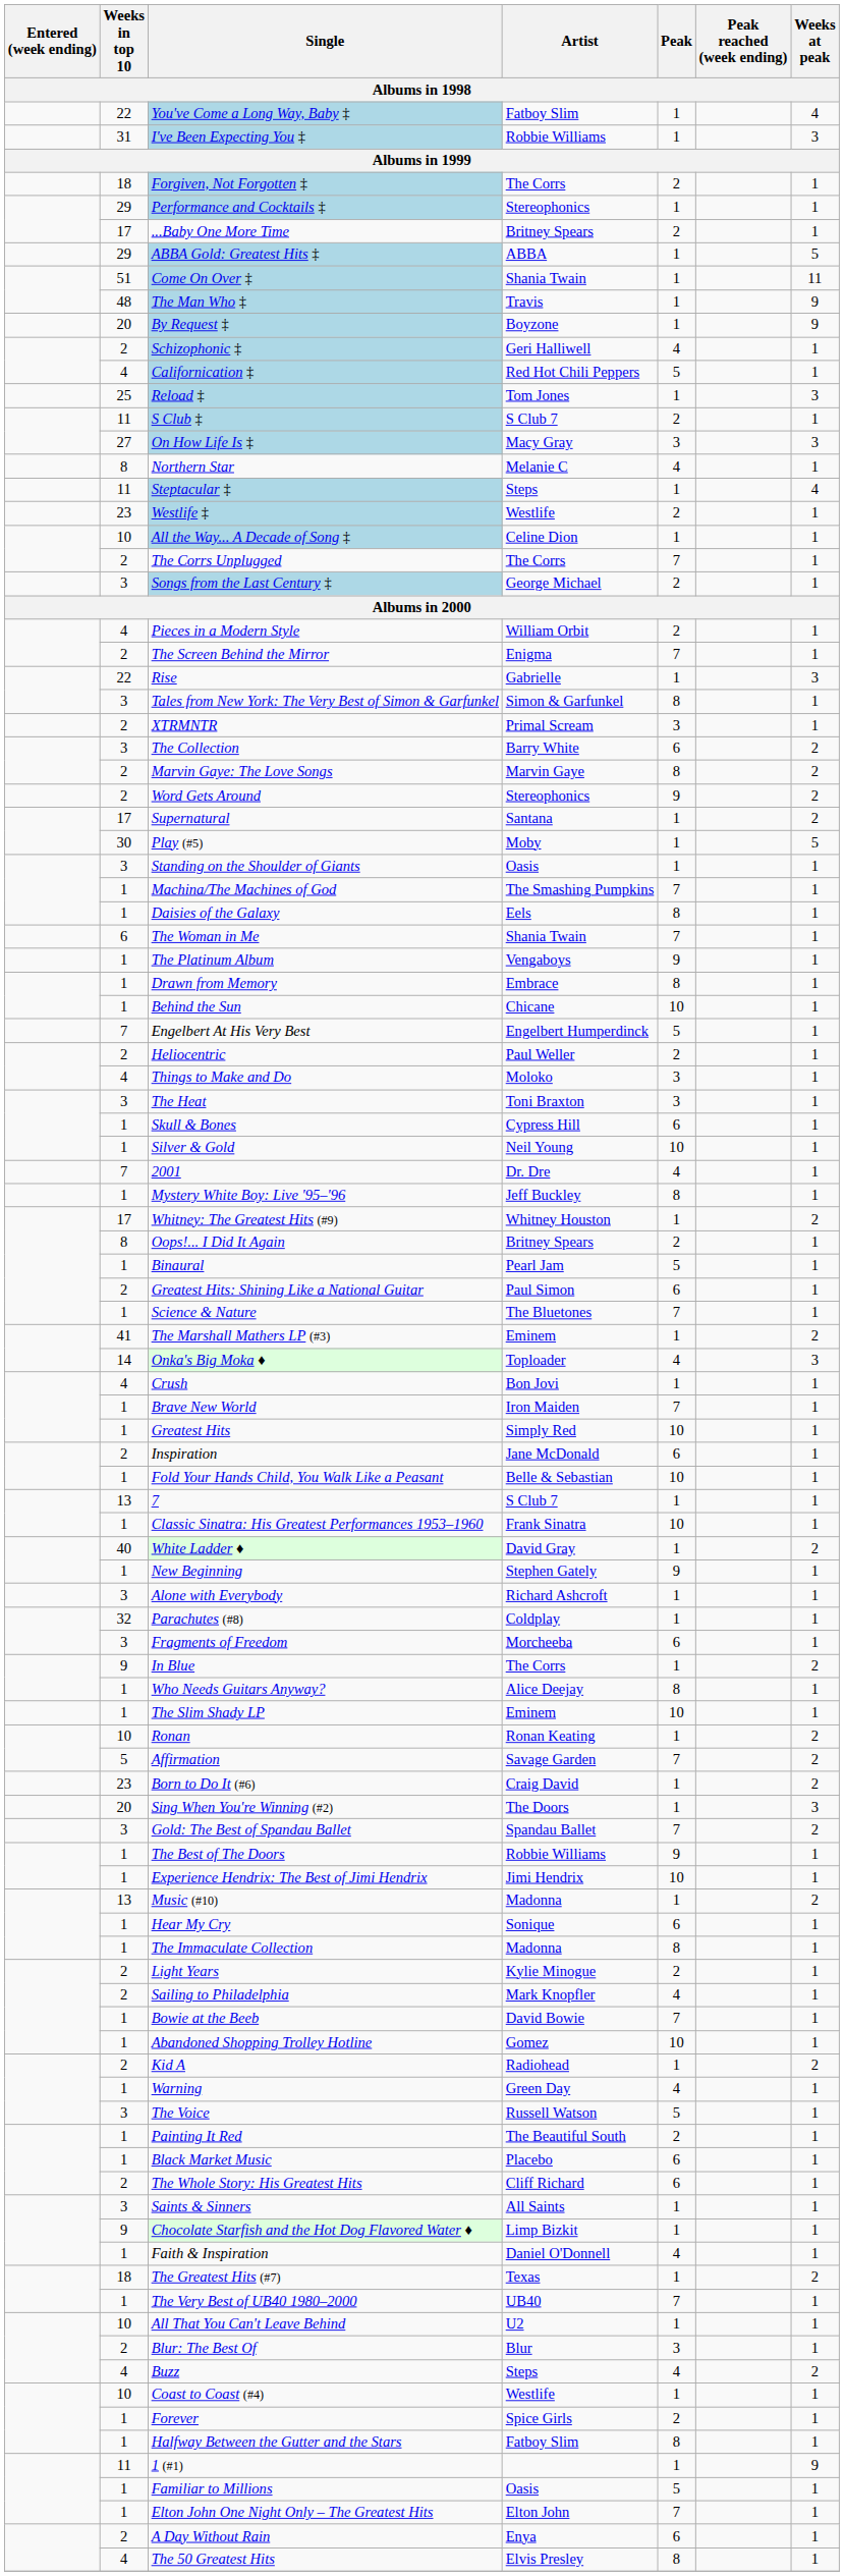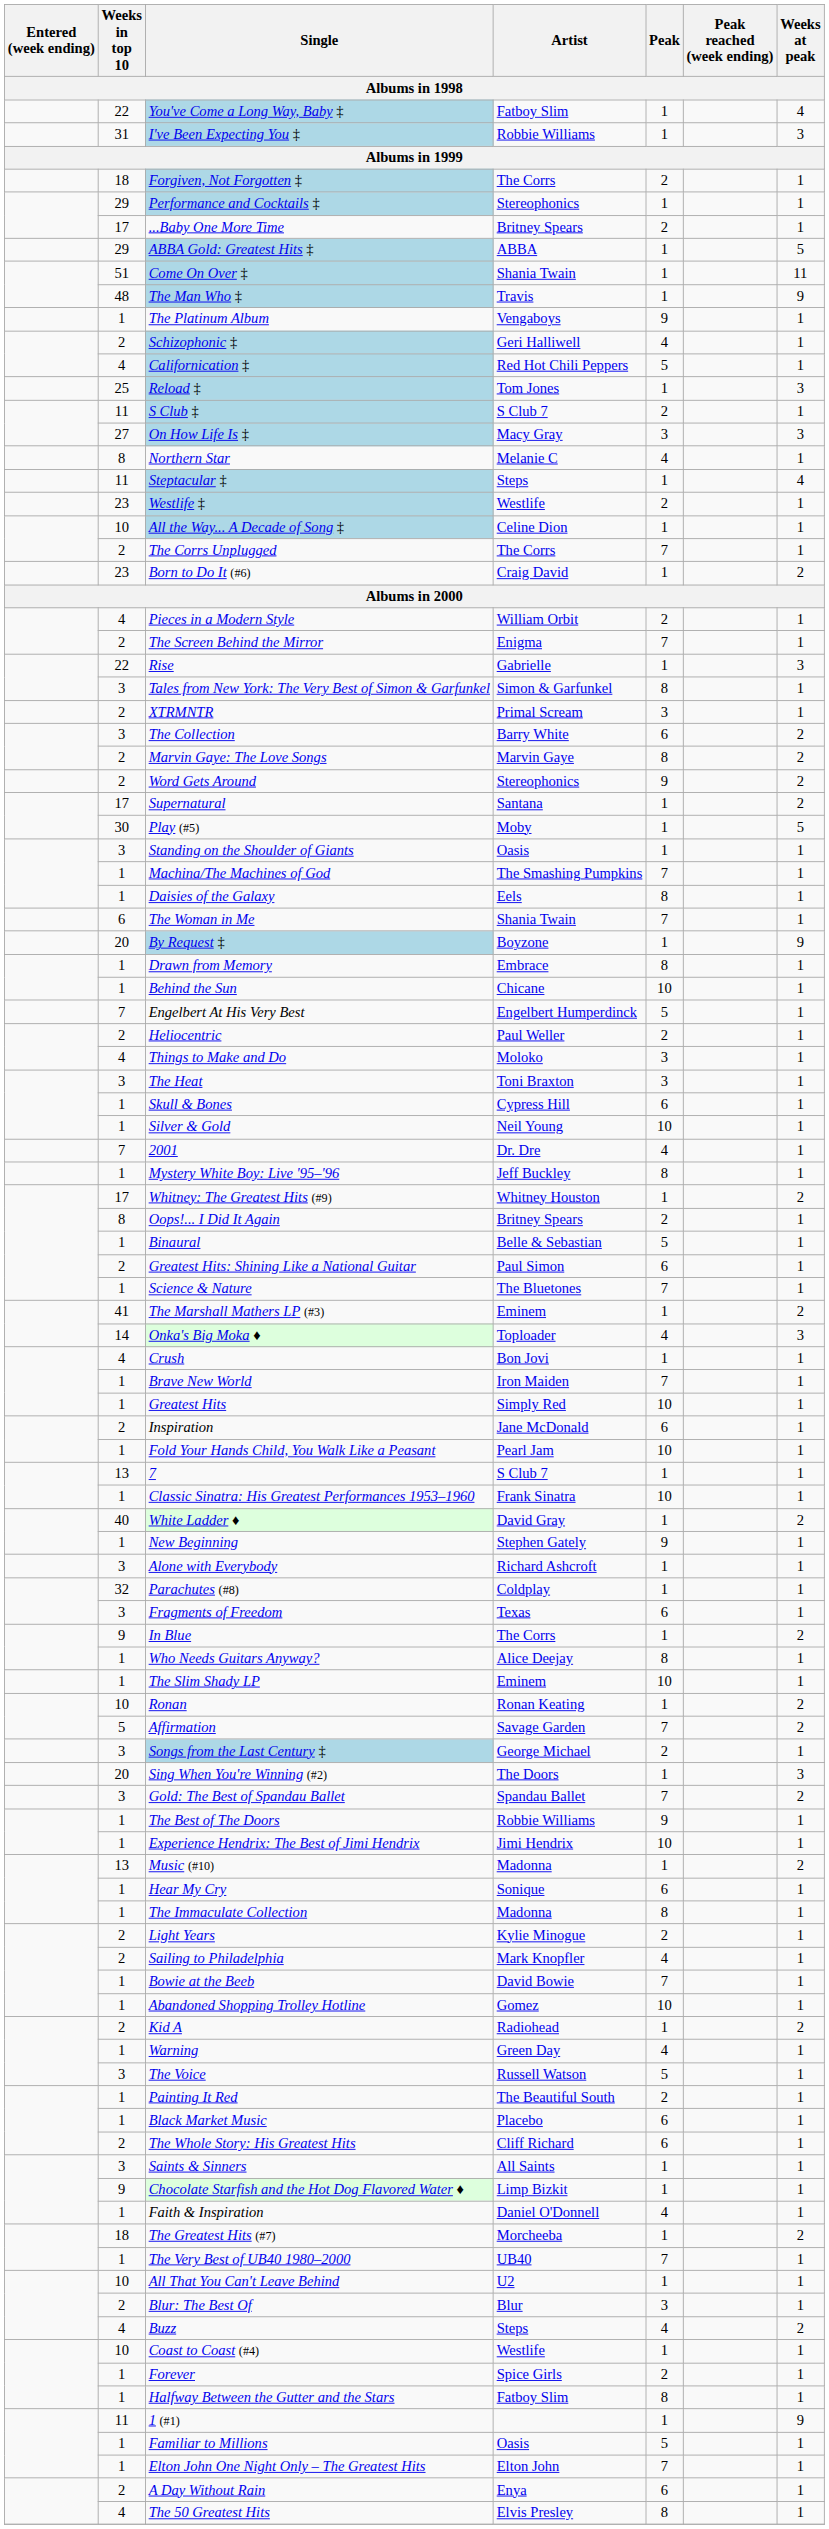rows swapped: By Request ‡ <-> The Platinum Album
rows swapped: Songs from the Last Century ‡ <-> Born to Do It (#6)
Binaural | Artist: Pearl Jam -> Belle & Sebastian
Fold Your Hands Child, You Walk Like a Peasant | Artist: Belle & Sebastian -> Pearl Jam
Fragments of Freedom | Artist: Morcheeba -> Texas
The Greatest Hits (#7) | Artist: Texas -> Morcheeba
